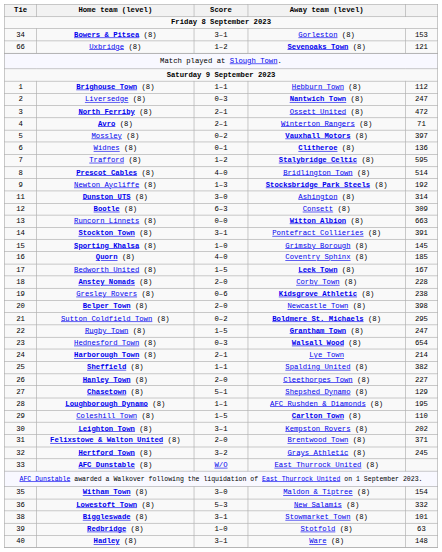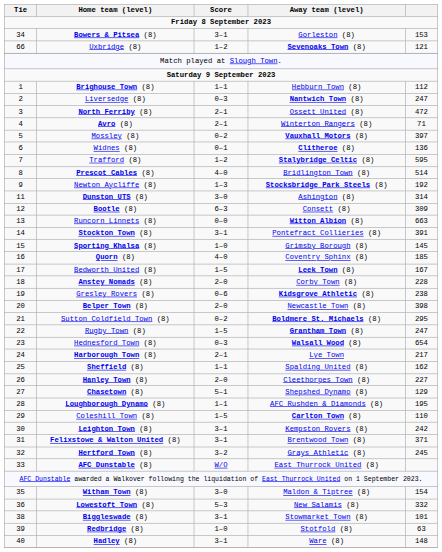Harborough Town (8) | column 5: 214 -> 217
Sheffield (8) | column 5: 382 -> 162
Leighton Town (8) | column 5: 202 -> 242
Felixstowe & Walton United (8) | Score: 2–0 -> 3–1
